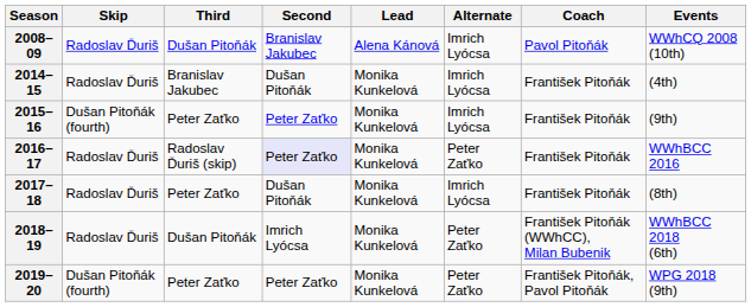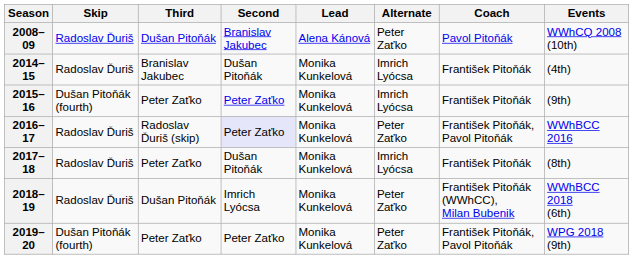2008–09 | Alternate: Imrich Lyócsa -> Peter Zaťko
2016–17 | Coach: František Pitoňák -> František Pitoňák, Pavol Pitoňák
